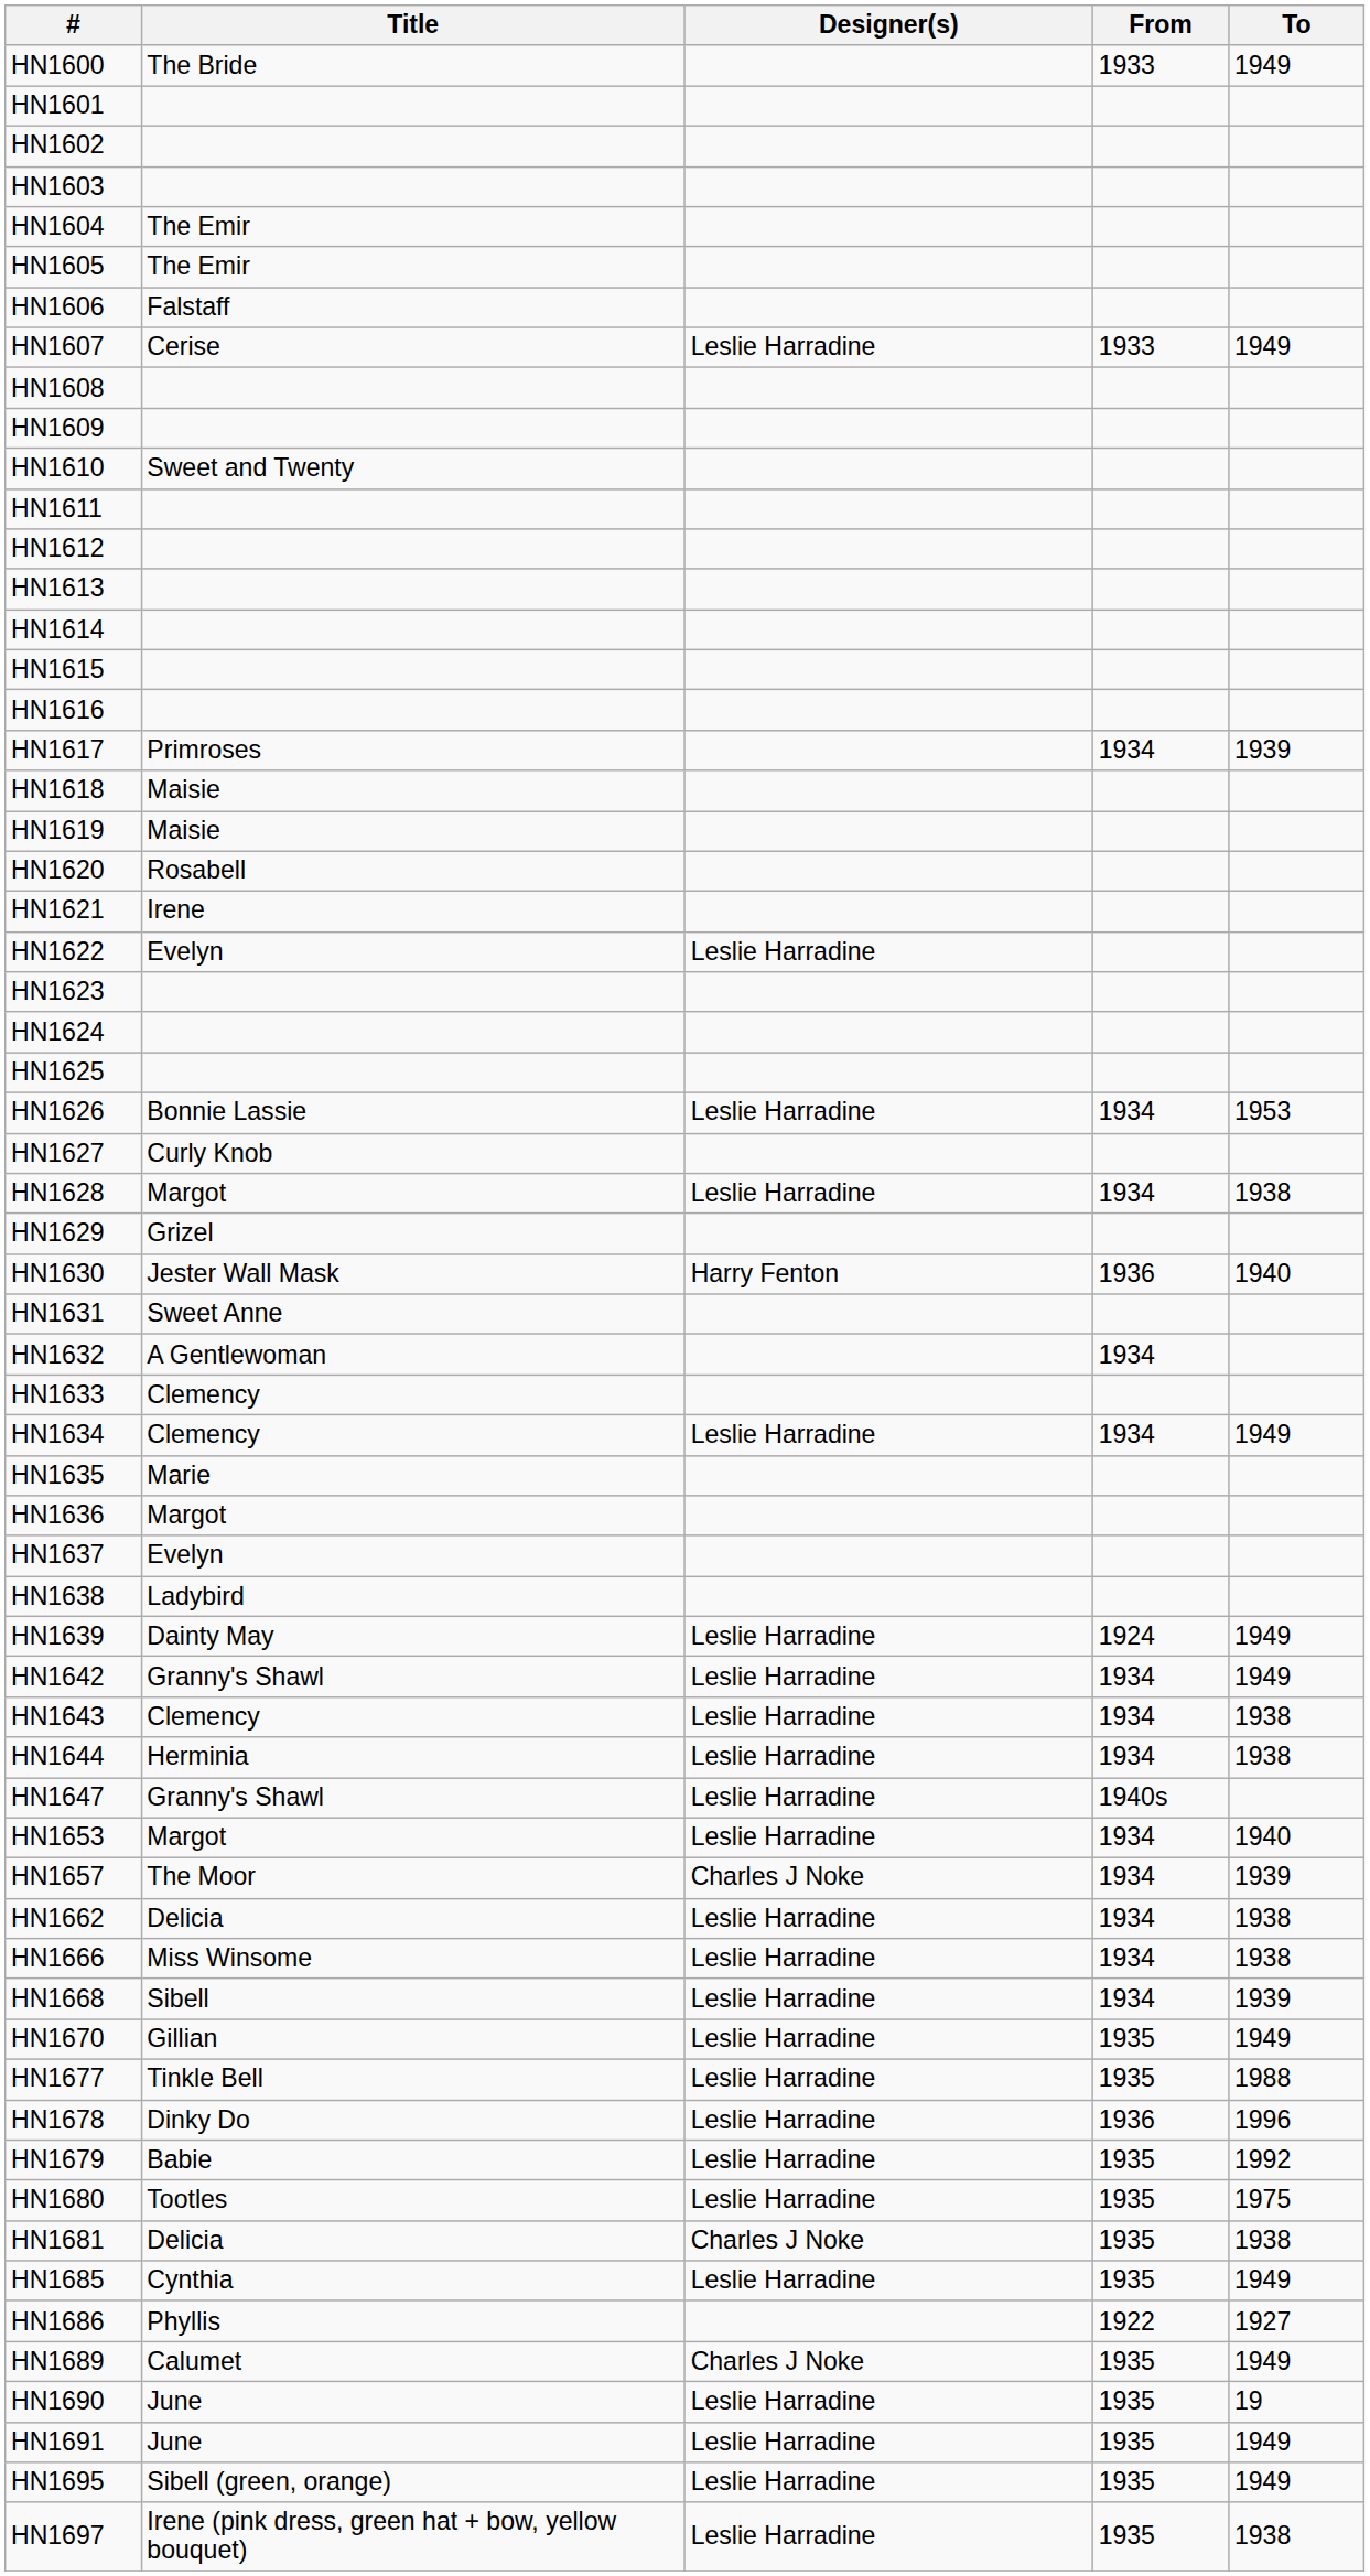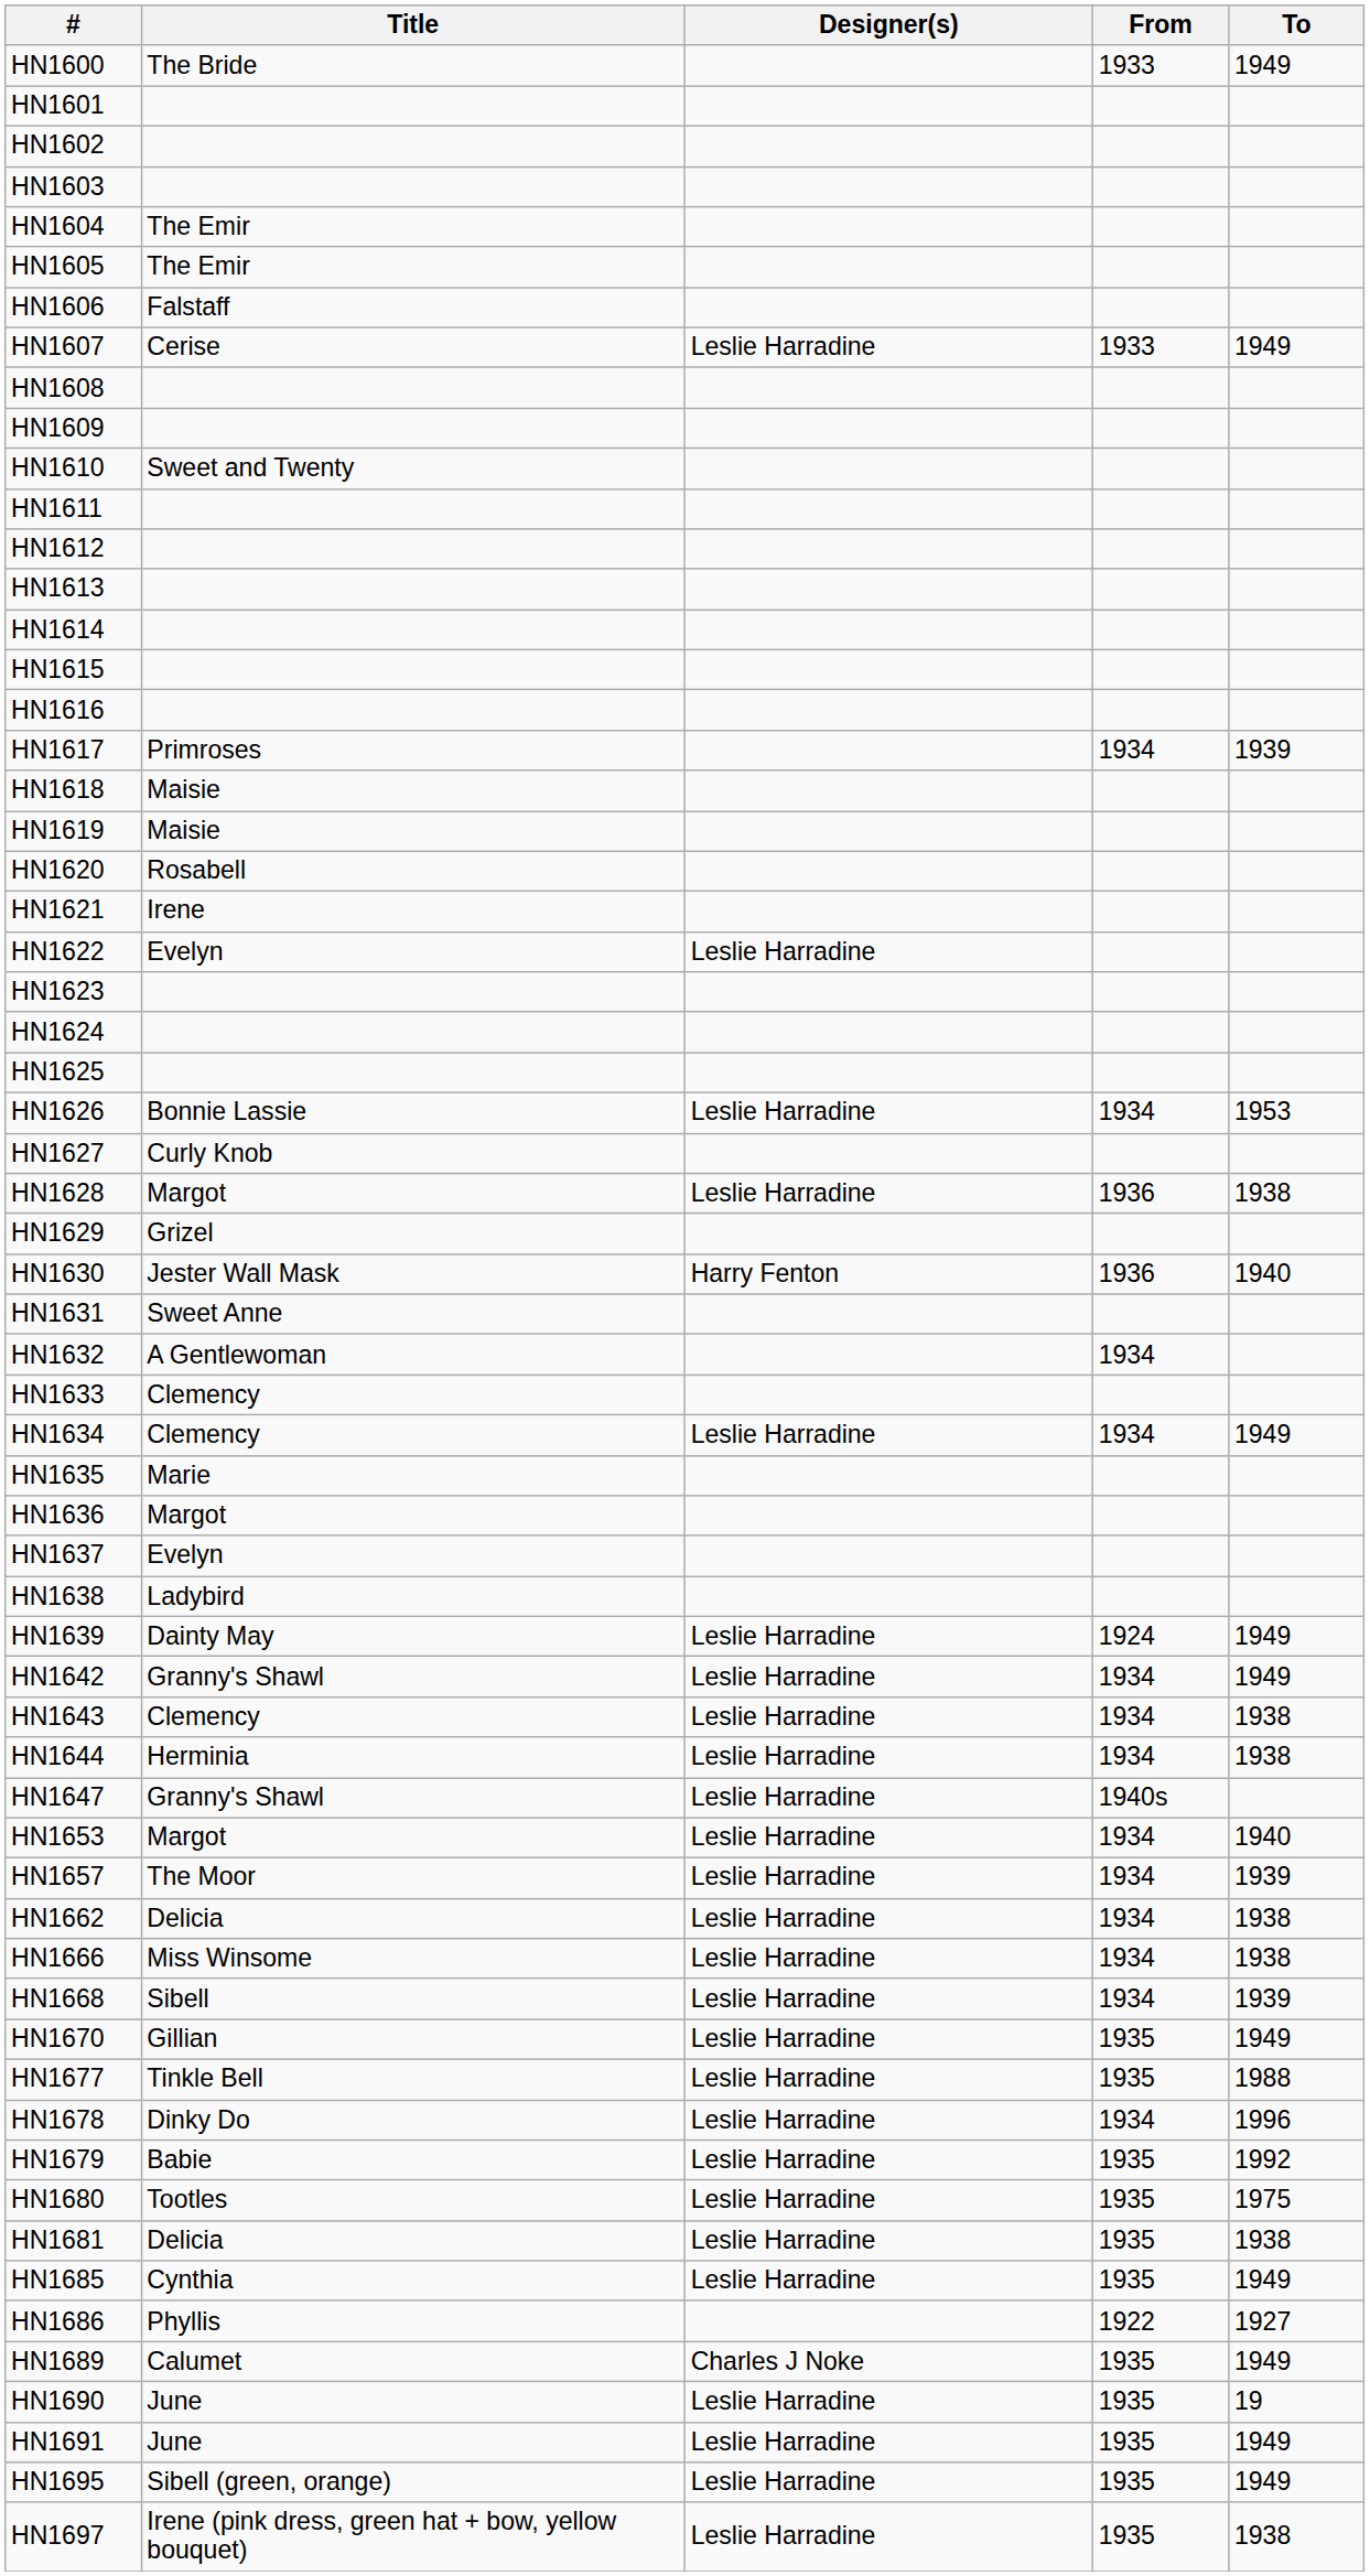HN1628 | From: 1934 -> 1936
HN1657 | Designer(s): Charles J Noke -> Leslie Harradine
HN1678 | From: 1936 -> 1934
HN1681 | Designer(s): Charles J Noke -> Leslie Harradine
